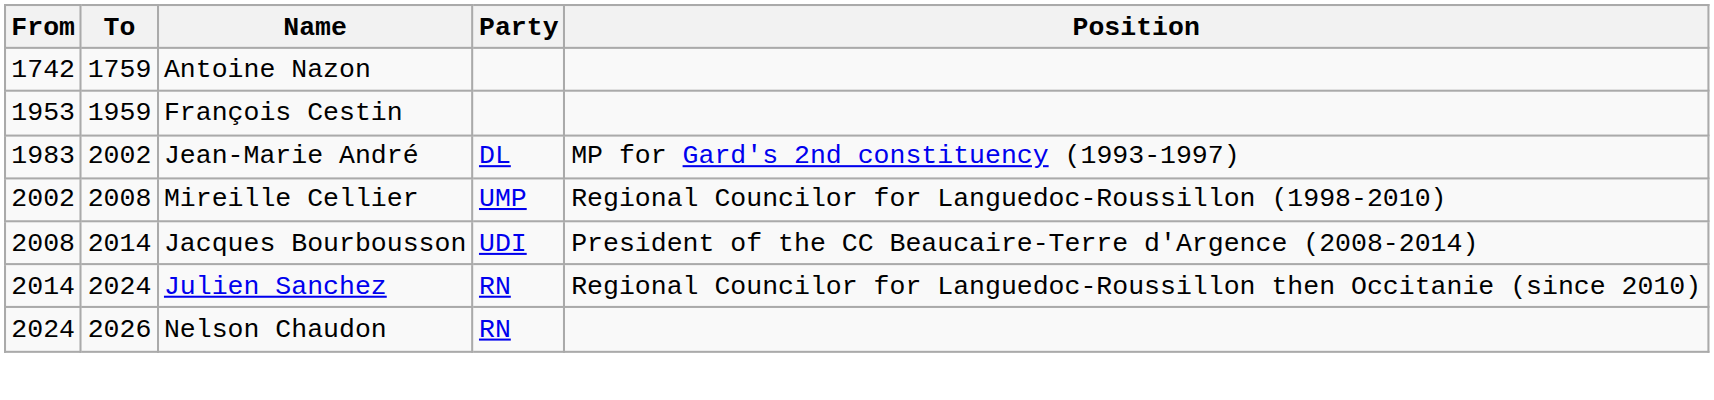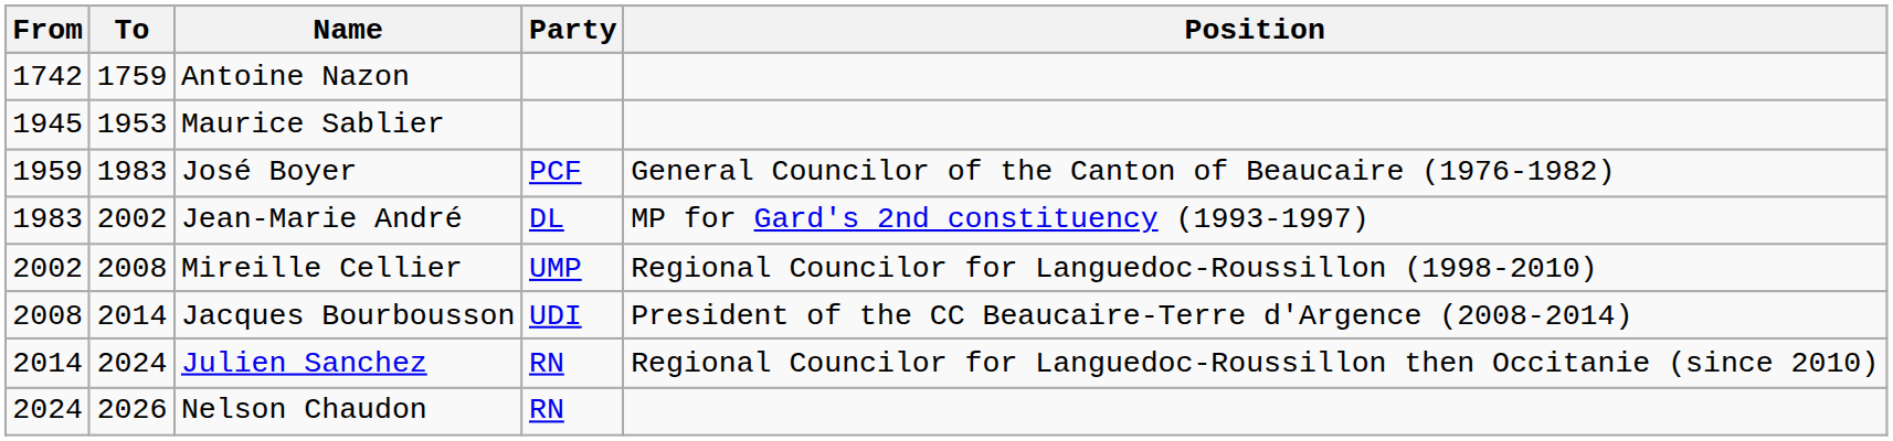+ row: 1945 | 1953 | Maurice Sablier
- row: 1953 | 1959 | François Cestin
+ row: 1959 | 1983 | José Boyer | PCF | General Councilor of the Canton of Beaucaire (1976-1982)
